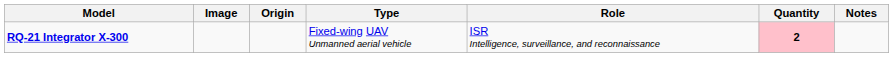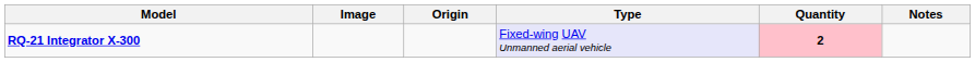- column: Role | ISR Intelligence, surveillance, and reconnaissance
RQ-21 Integrator X-300 | Type: no background -> lavender background
